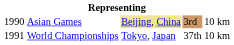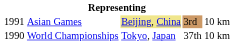Asian Games | column 1: 1990 -> 1991
World Championships | column 1: 1991 -> 1990
